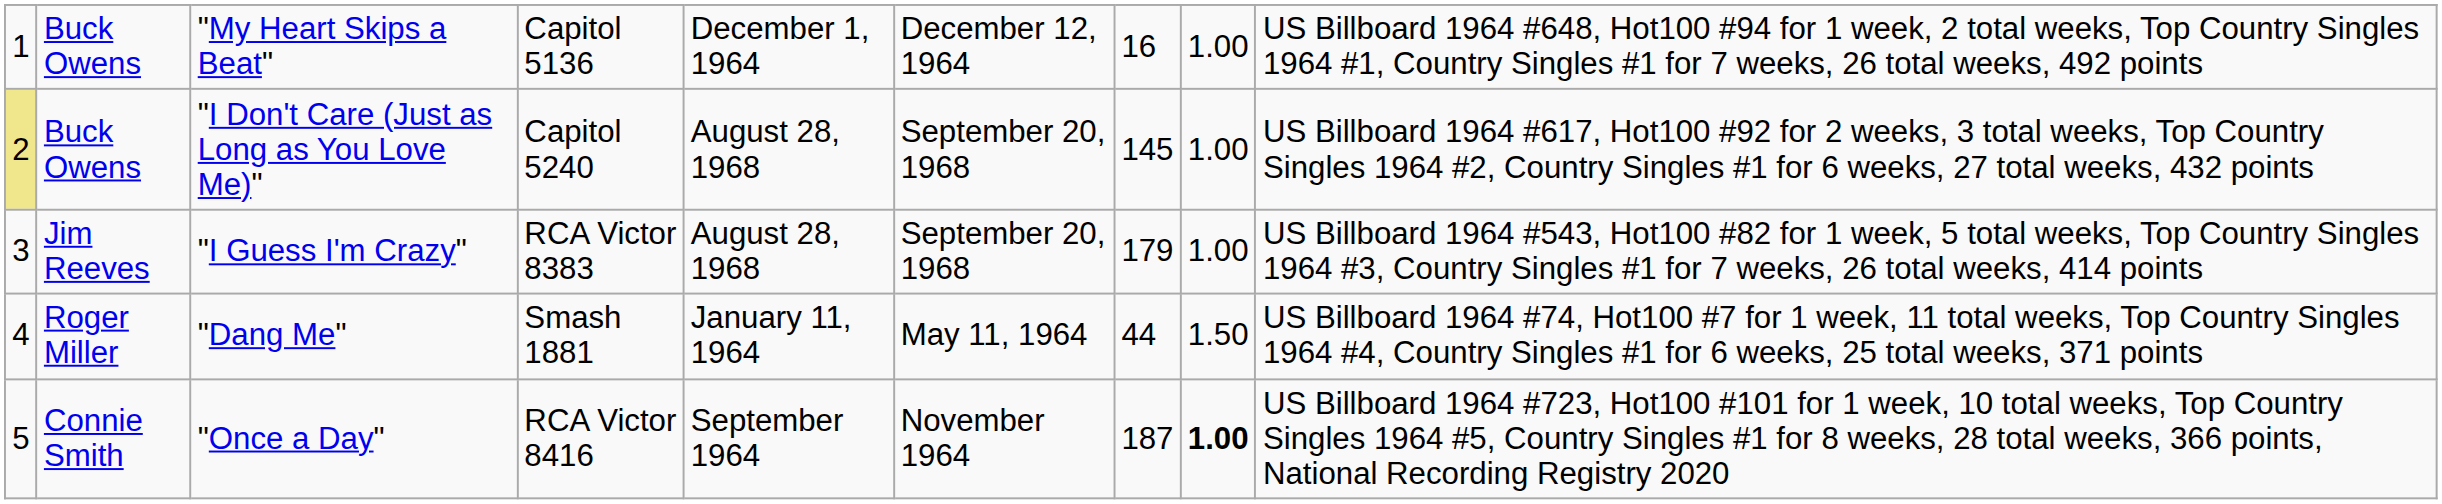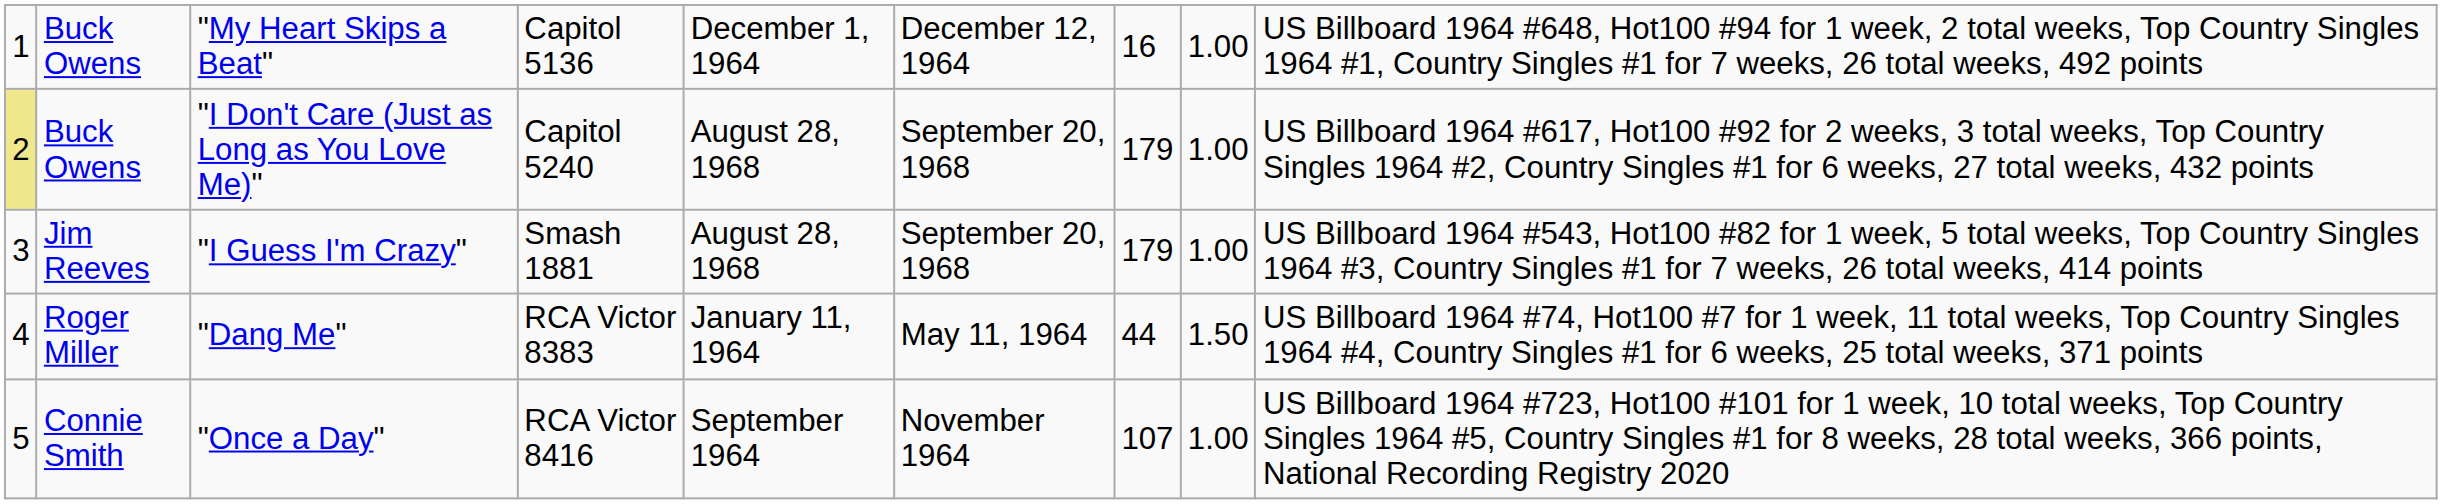Buck Owens / "I Don't Care (Just as Long as You Love Me)" | column 7: 145 -> 179
Jim Reeves | column 4: RCA Victor 8383 -> Smash 1881
Roger Miller | column 4: Smash 1881 -> RCA Victor 8383
Connie Smith | column 7: 187 -> 107
Connie Smith | column 8: bold -> normal
